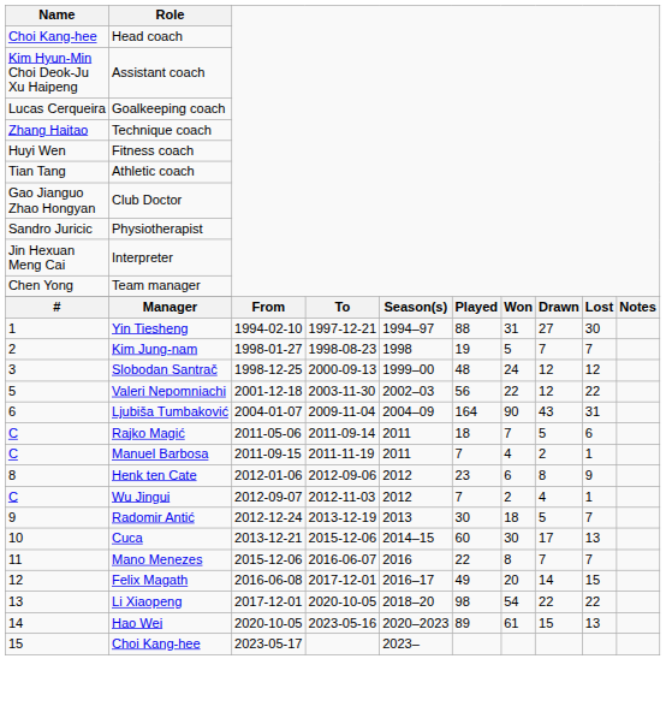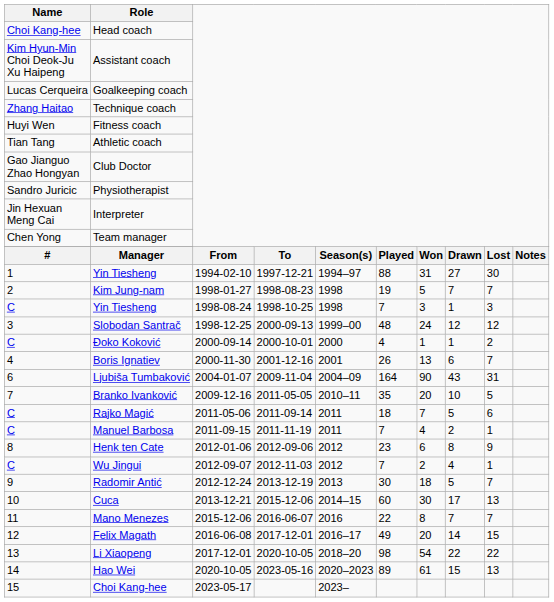+ row: C | Yin Tiesheng | 1998-08-24 | 1998-10-25 | 1998 | 7 | 3 | 1 | 3
+ row: C | Đoko Koković | 2000-09-14 | 2000-10-01 | 2000 | 4 | 1 | 1 | 2
+ row: 4 | Boris Ignatiev | 2000-11-30 | 2001-12-16 | 2001 | 26 | 13 | 6 | 7
- row: 5 | Valeri Nepomniachi | 2001-12-18 | 2003-11-30 | 2002–03 | 56 | 22 | 12 | 22
+ row: 7 | Branko Ivanković | 2009-12-16 | 2011-05-05 | 2010–11 | 35 | 20 | 10 | 5
